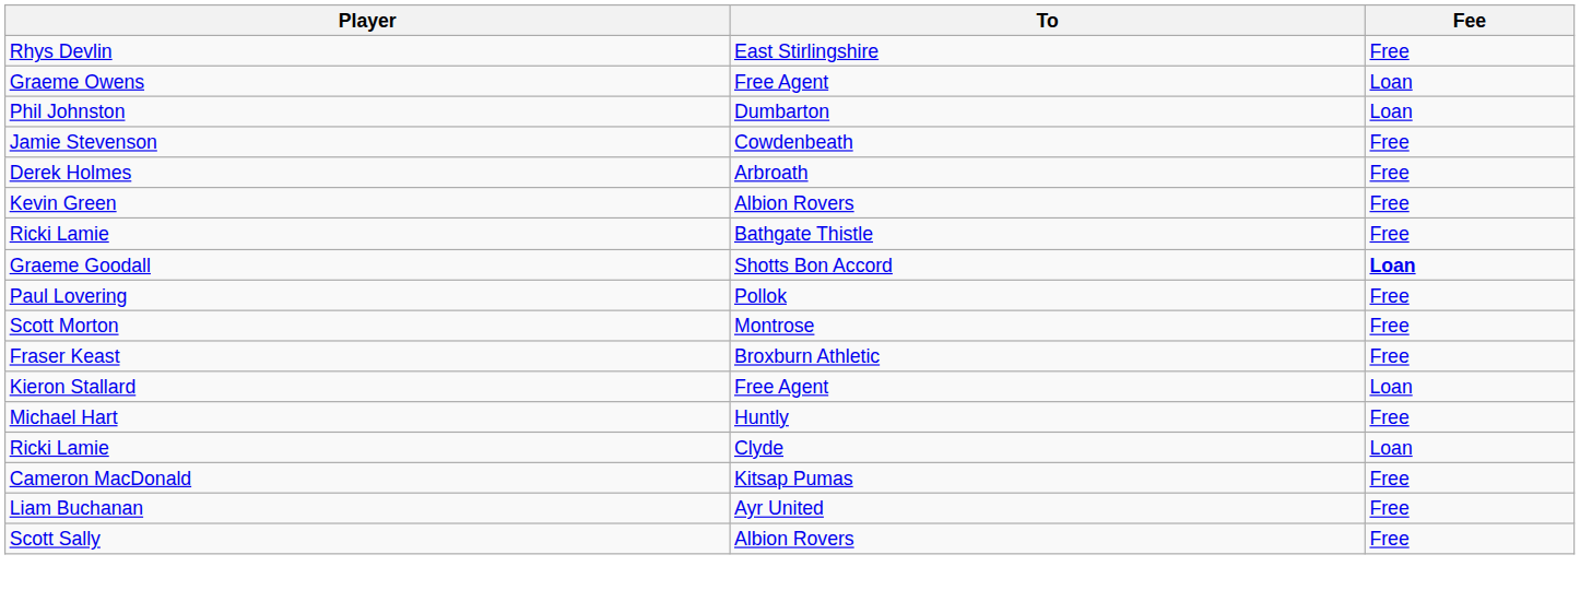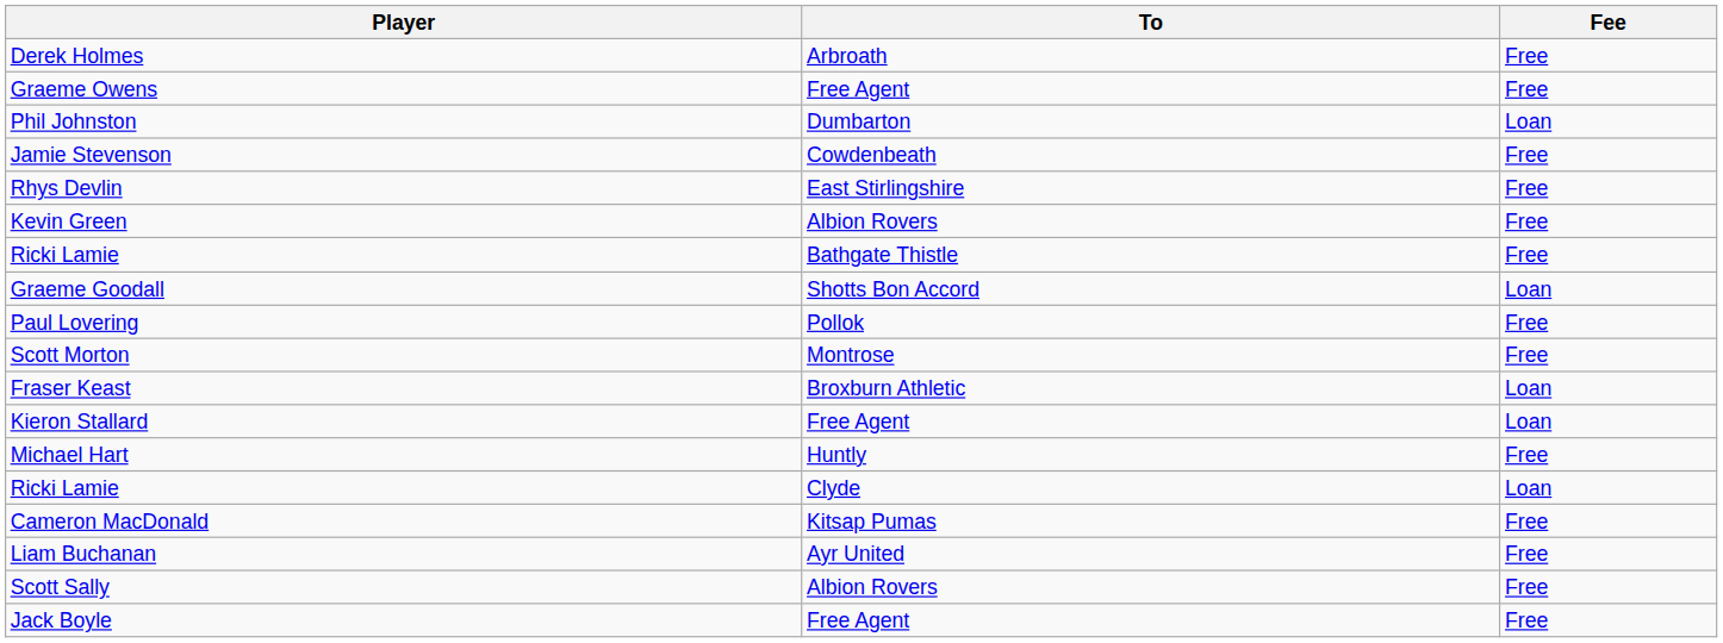rows swapped: Rhys Devlin <-> Derek Holmes
Graeme Owens | Fee: Loan -> Free
Graeme Goodall | Fee: bold -> normal
Fraser Keast | Fee: Free -> Loan
+ row: Jack Boyle | Free Agent | Free
